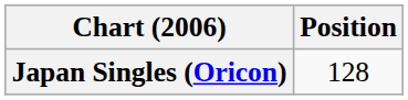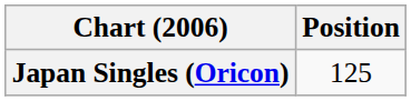Japan Singles (Oricon) | Position: 128 -> 125
